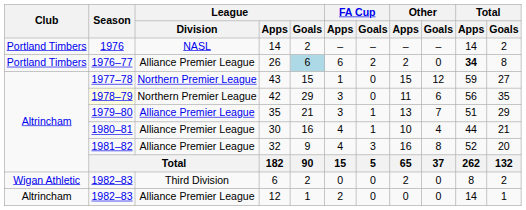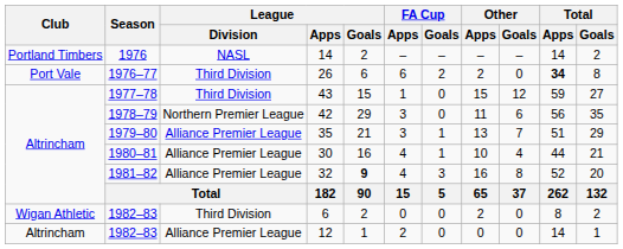26 | Club: Portland Timbers -> Port Vale
26 | League / Division: Alliance Premier League -> Third Division
26 | League / Goals: lightblue background -> no background
43 | League / Division: Northern Premier League -> Third Division
42 | Season: lightyellow background -> no background
32 | League / Goals: normal -> bold
